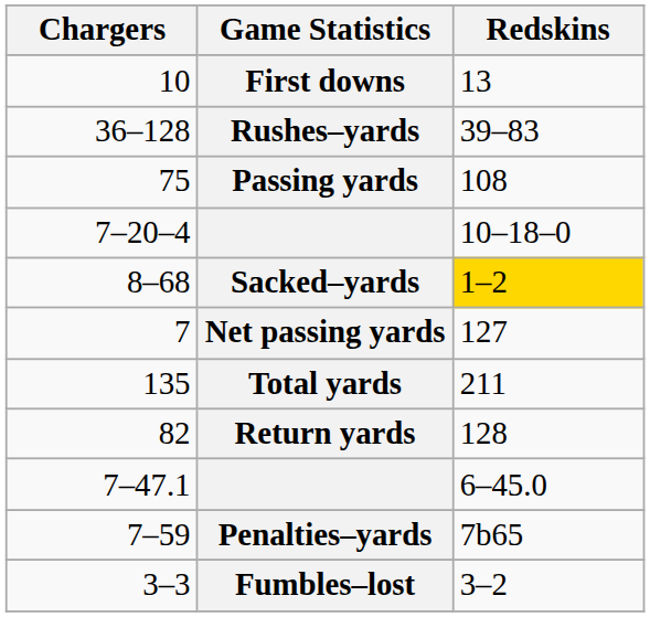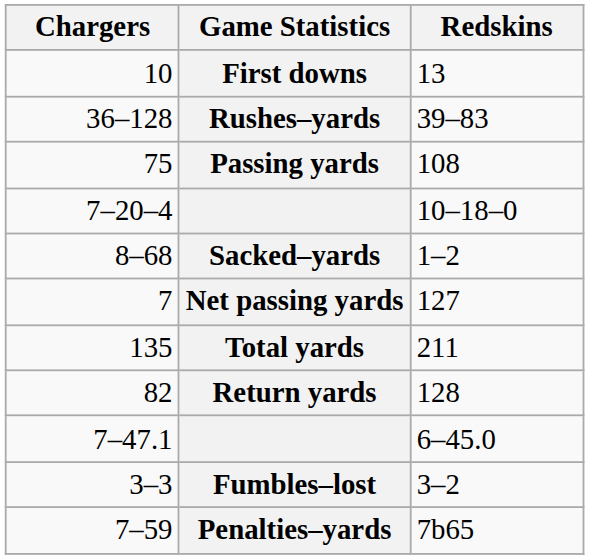Sacked–yards | Redskins: gold background -> no background
rows swapped: Fumbles–lost <-> Penalties–yards
